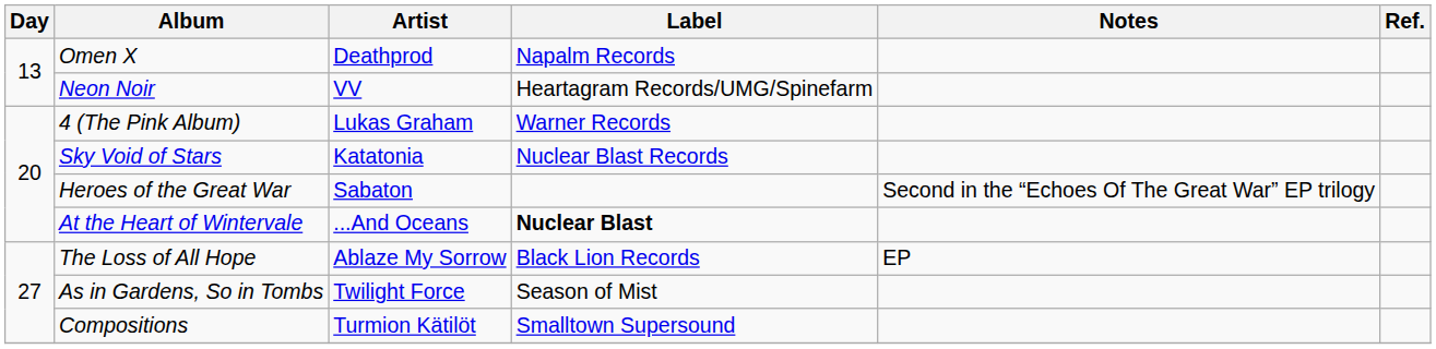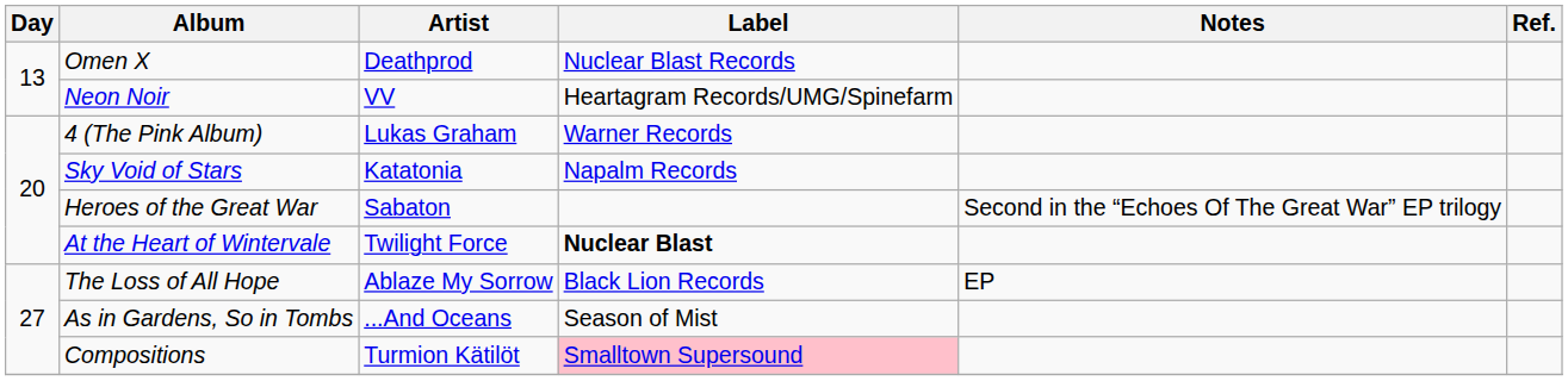Omen X | Label: Napalm Records -> Nuclear Blast Records
Sky Void of Stars | Label: Nuclear Blast Records -> Napalm Records
At the Heart of Wintervale | Artist: ...And Oceans -> Twilight Force
As in Gardens, So in Tombs | Artist: Twilight Force -> ...And Oceans
Compositions | Label: no background -> pink background
